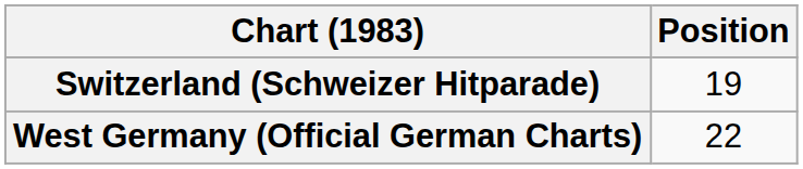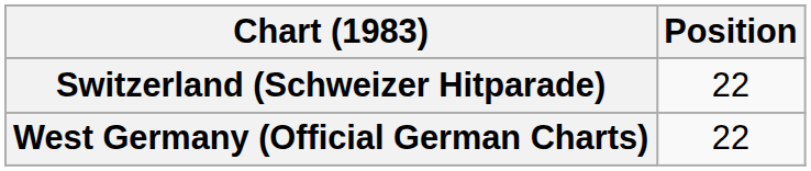Switzerland (Schweizer Hitparade) | Position: 19 -> 22
